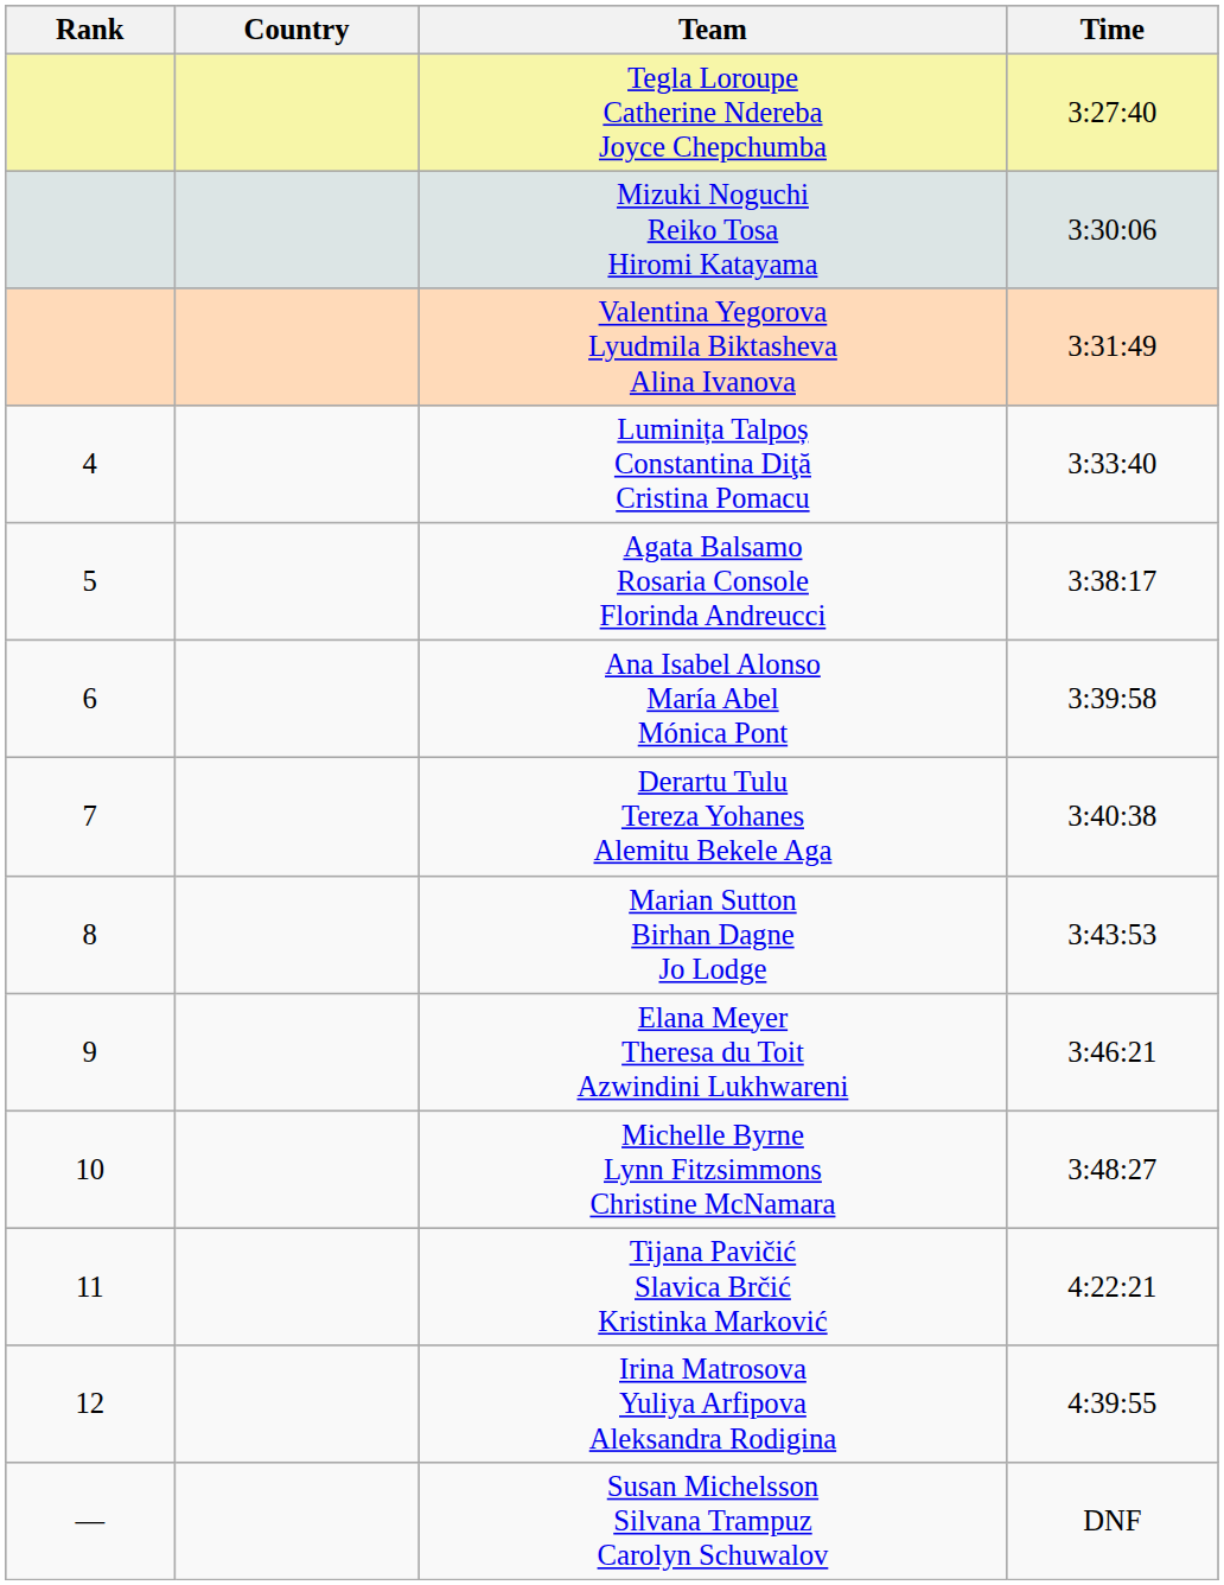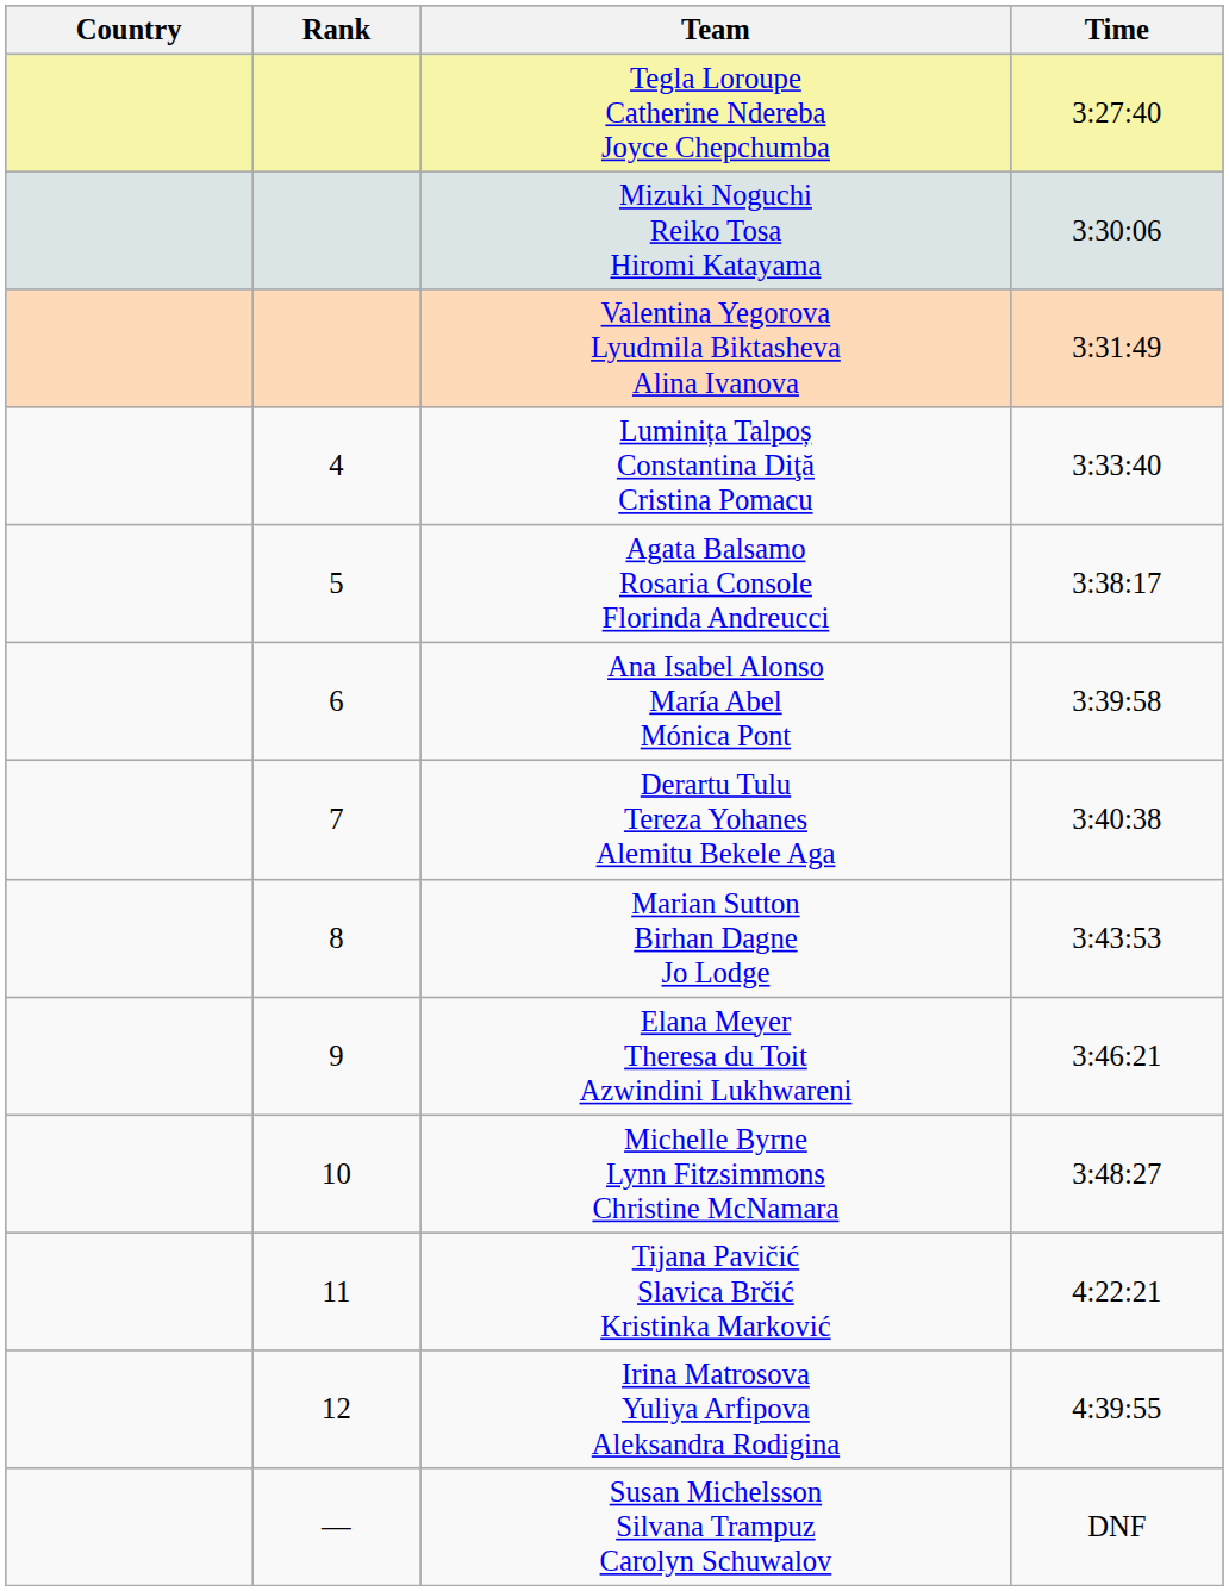columns swapped: Rank <-> Country
